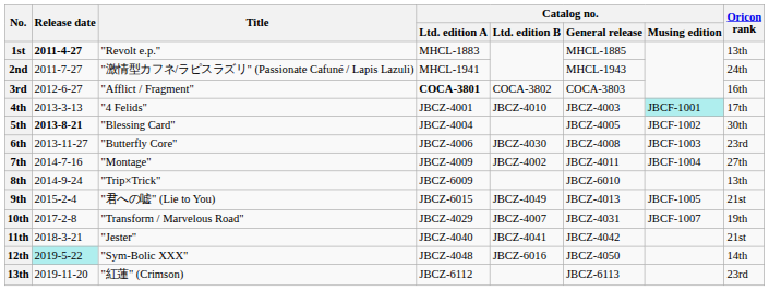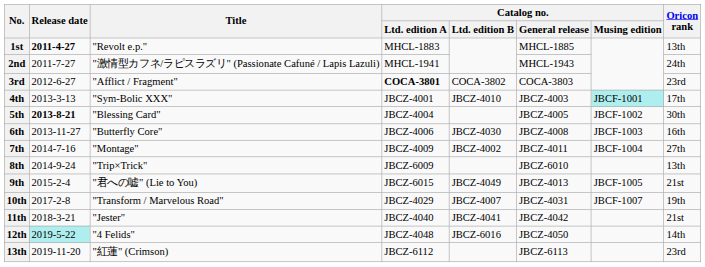3rd | Oricon rank: 16th -> 23rd
4th | Title: "4 Felids" -> "Sym-Bolic XXX"
6th | Oricon rank: 23rd -> 16th
12th | Title: "Sym-Bolic XXX" -> "4 Felids"
